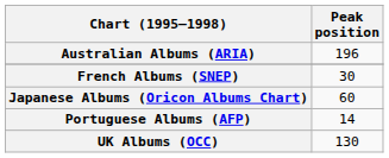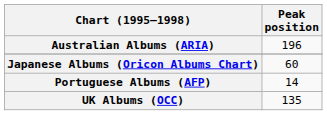- row: French Albums (SNEP) | 30
UK Albums (OCC) | Peak position: 130 -> 135
